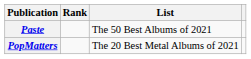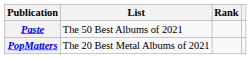columns swapped: List <-> Rank
